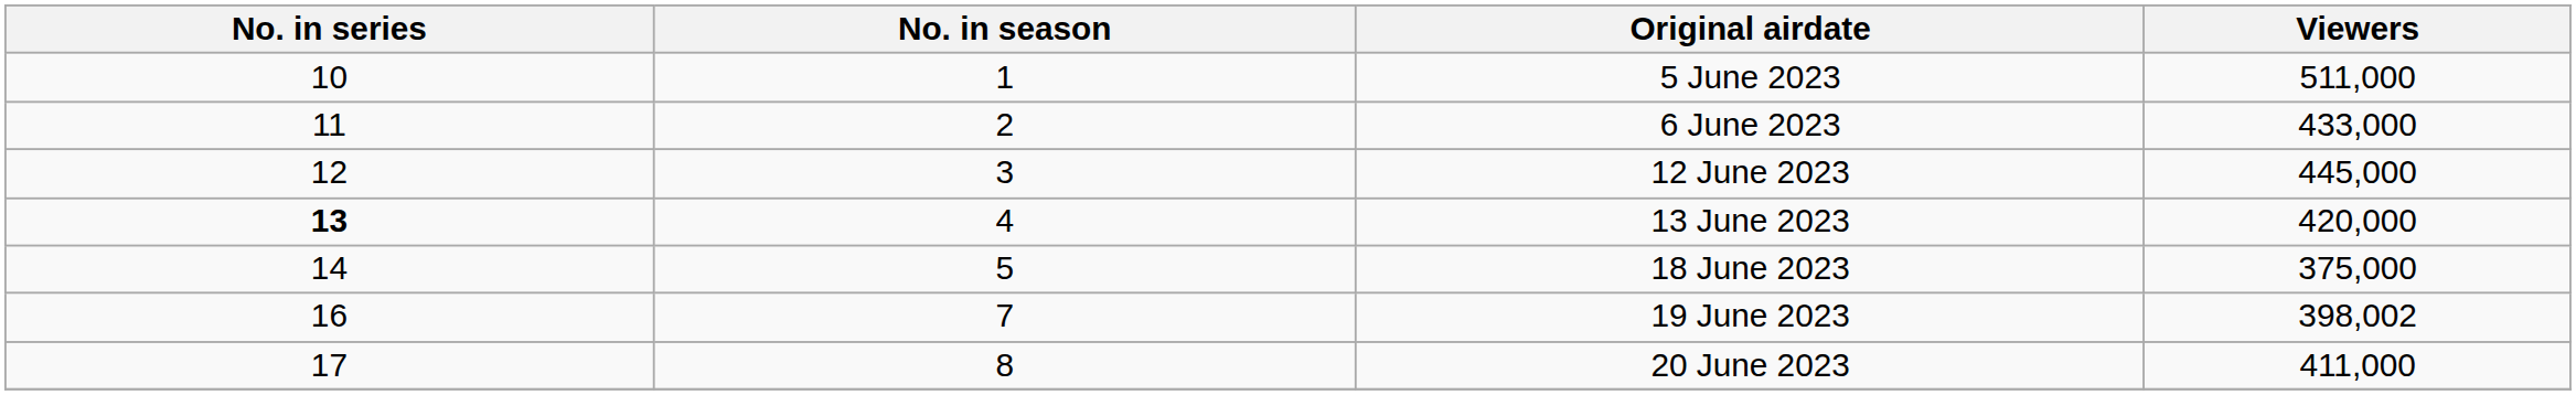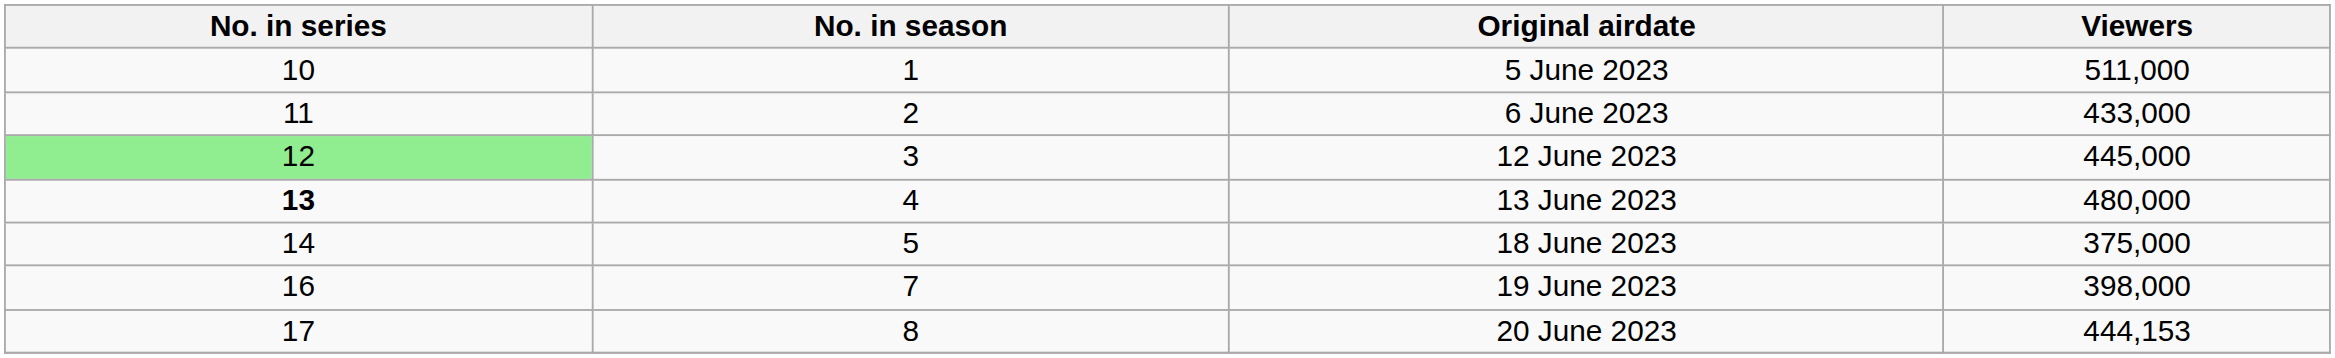12 June 2023 | No. in series: no background -> lightgreen background
13 June 2023 | Viewers: 420,000 -> 480,000
19 June 2023 | Viewers: 398,002 -> 398,000
20 June 2023 | Viewers: 411,000 -> 444,153
